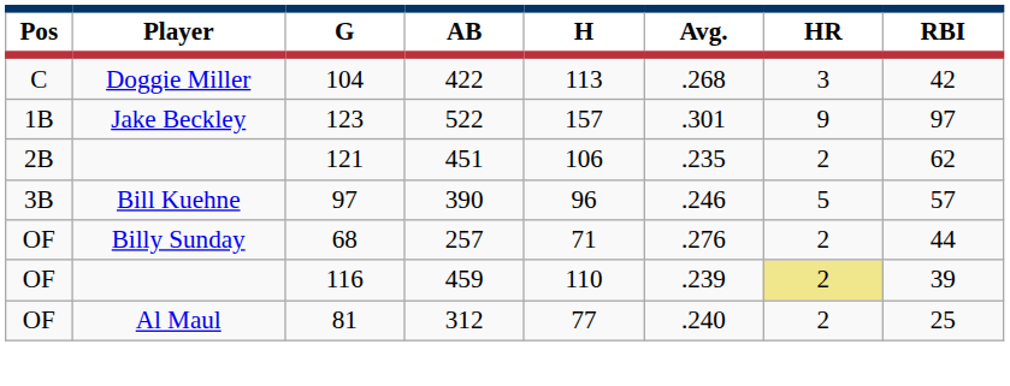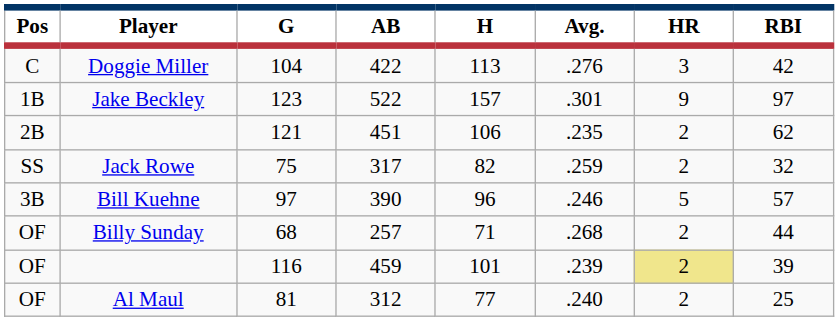104 | Avg.: .268 -> .276
+ row: SS | Jack Rowe | 75 | 317 | 82 | .259 | 2 | 32
68 | Avg.: .276 -> .268
116 | H: 110 -> 101
